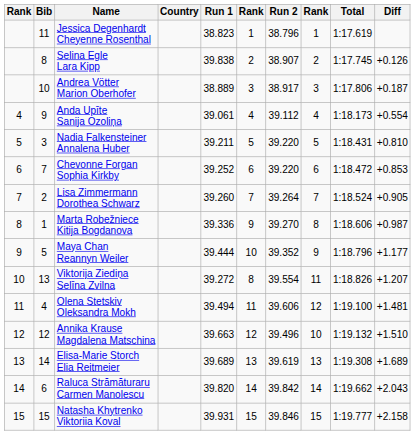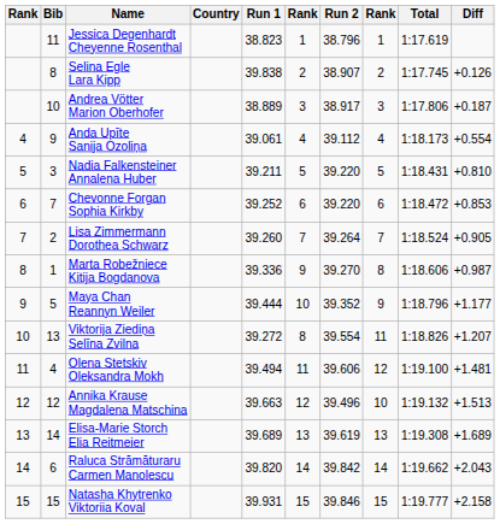Annika Krause Magdalena Matschina | Diff: +1.510 -> +1.513
